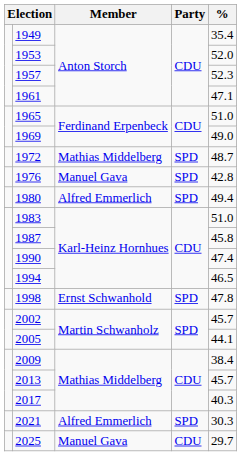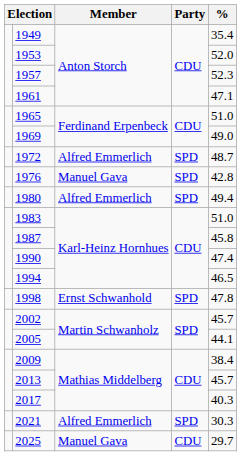1972 | Member: Mathias Middelberg -> Alfred Emmerlich
